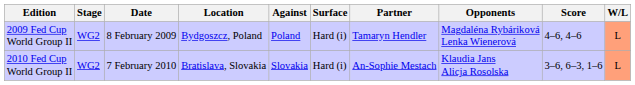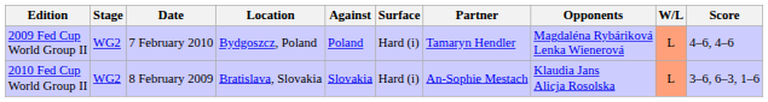columns swapped: W/L <-> Score
2009 Fed Cup World Group II | Date: 8 February 2009 -> 7 February 2010
2010 Fed Cup World Group II | Date: 7 February 2010 -> 8 February 2009
